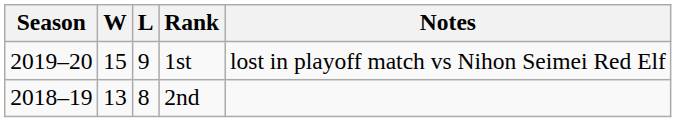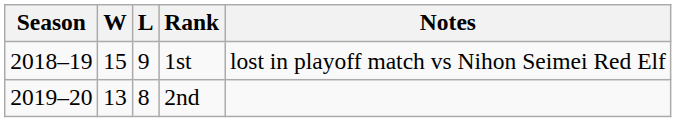1st | Season: 2019–20 -> 2018–19
2nd | Season: 2018–19 -> 2019–20
